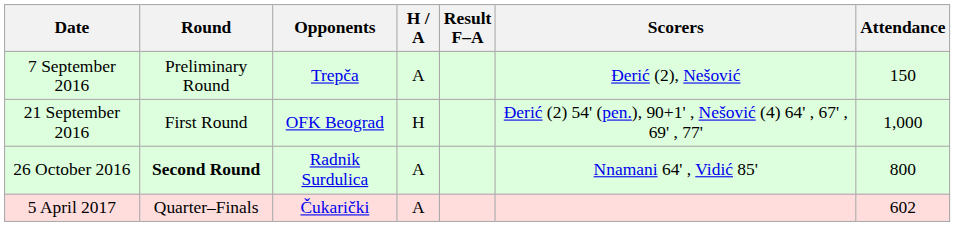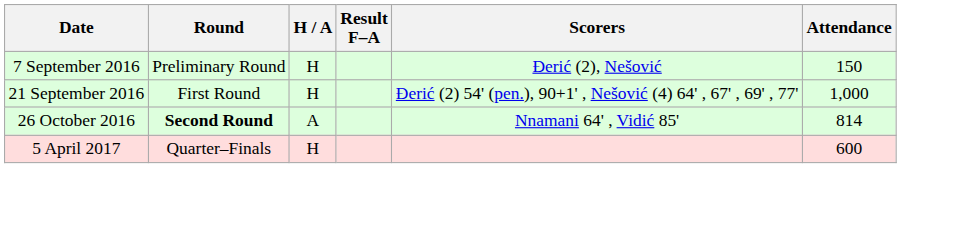- column: Opponents | Trepča | OFK Beograd | Radnik Surdulica | Čukarički
7 September 2016 | H / A: A -> H
26 October 2016 | Attendance: 800 -> 814
5 April 2017 | H / A: A -> H
5 April 2017 | Attendance: 602 -> 600
